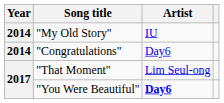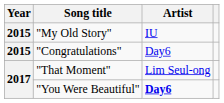"My Old Story" | Year: 2014 -> 2015
"Congratulations" | Year: 2014 -> 2015
